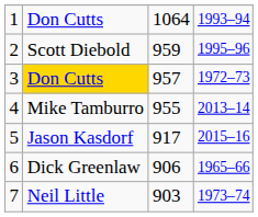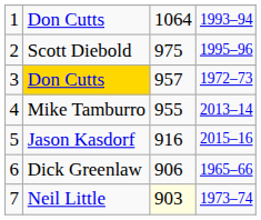2 | column 3: 959 -> 975
5 | column 3: 917 -> 916
7 | column 3: no background -> lightyellow background
